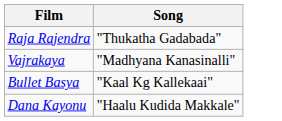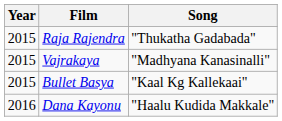+ column: Year | 2015 | 2015 | 2015 | 2016
